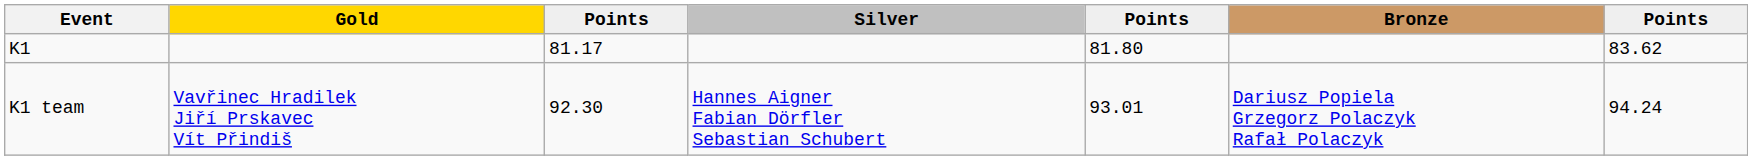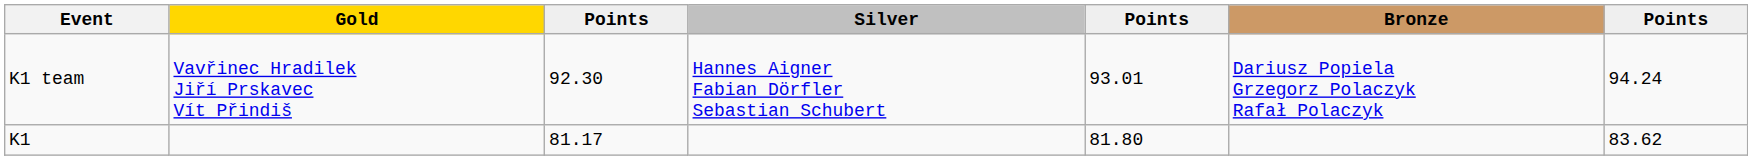rows swapped: K1 <-> K1 team
